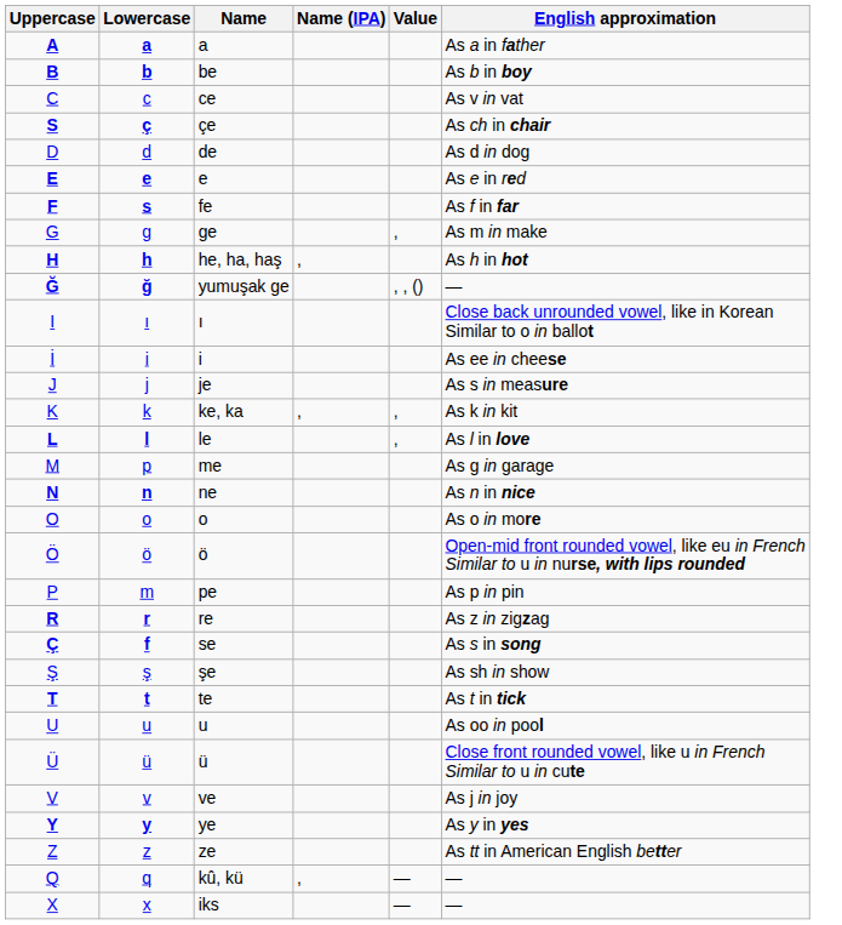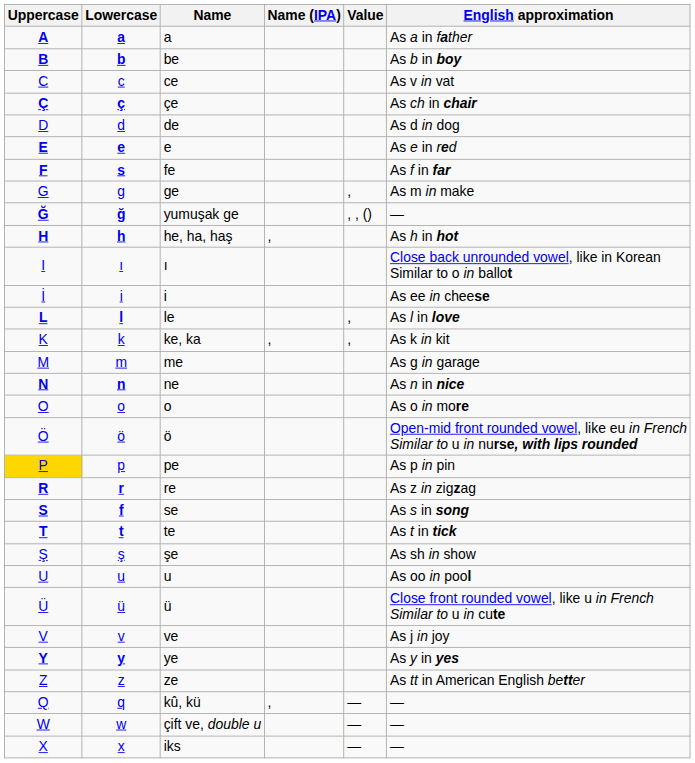çe | Uppercase: S -> Ç
rows swapped: yumuşak ge <-> he, ha, haş
- row: J | j | je | As s in measure
rows swapped: ke, ka <-> le
me | Lowercase: p -> m
pe | Uppercase: no background -> gold background
pe | Lowercase: m -> p
se | Uppercase: Ç -> S
rows swapped: şe <-> te
+ row: W | w | çift ve, double u | — | —
